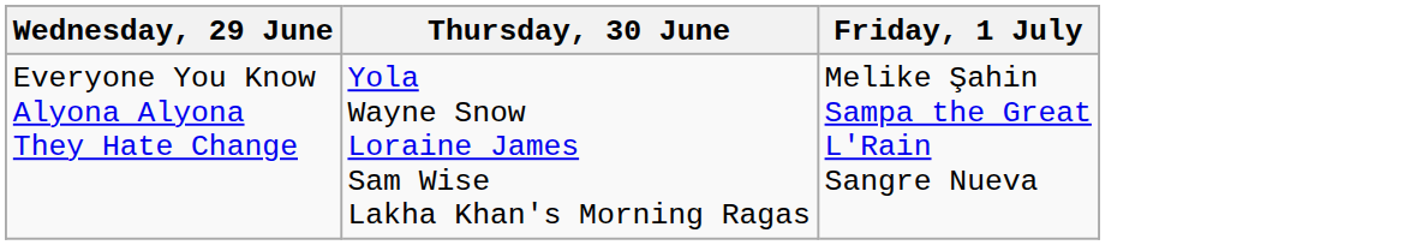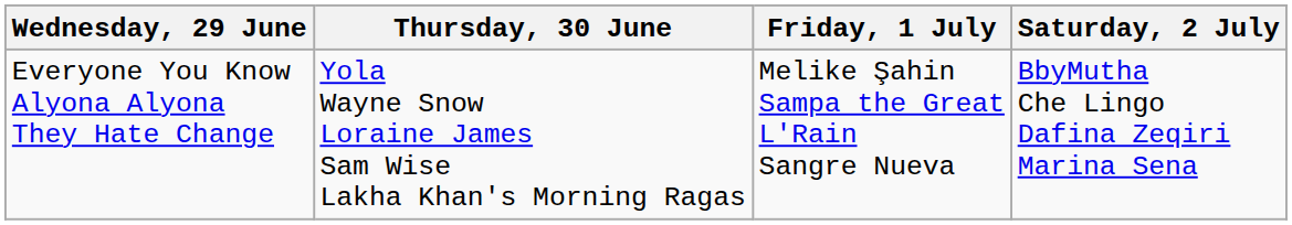+ column: Saturday, 2 July | BbyMutha Che Lingo Dafina Zeqiri Marina Sena
